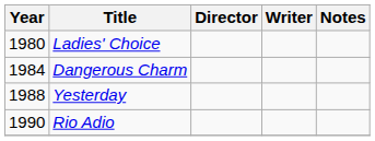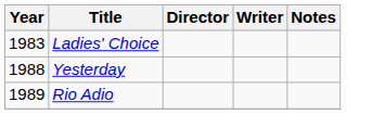Ladies' Choice | Year: 1980 -> 1983
- row: 1984 | Dangerous Charm
Rio Adio | Year: 1990 -> 1989
